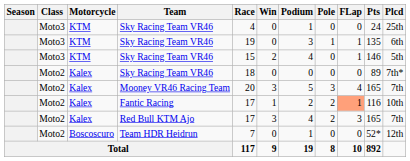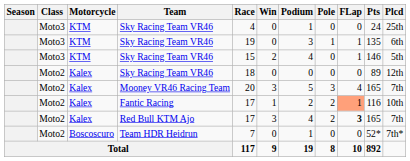Kalex / Sky Racing Team VR46 | Plcd: 7th* -> 12th
Red Bull KTM Ajo | FLap: normal -> bold
Team HDR Heidrun | Plcd: 12th -> 7th*
